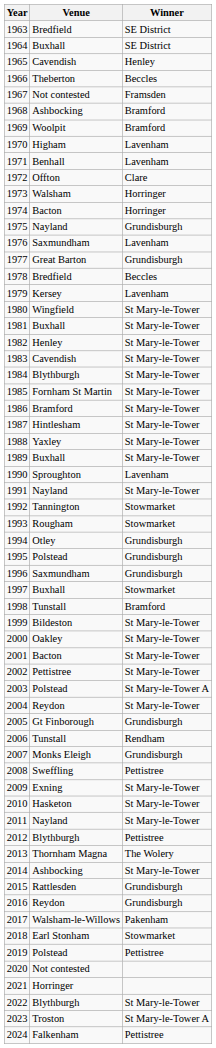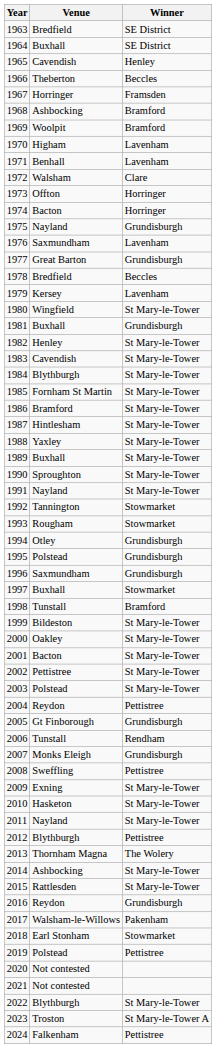1967 | Venue: Not contested -> Horringer
1972 | Venue: Offton -> Walsham
1973 | Venue: Walsham -> Offton
1981 | Winner: St Mary‑le‑Tower -> Grundisburgh
1990 | Winner: Lavenham -> St Mary‑le‑Tower
2003 | Winner: St Mary-le-Tower A -> St Mary‑le‑Tower
2004 | Winner: St Mary‑le‑Tower -> Pettistree
2015 | Winner: Grundisburgh -> St Mary‑le‑Tower
2021 | Venue: Horringer -> Not contested
